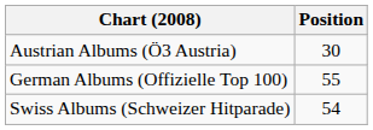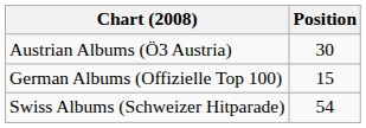German Albums (Offizielle Top 100) | Position: 55 -> 15
